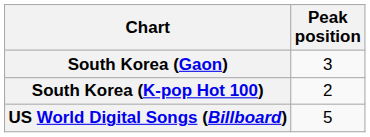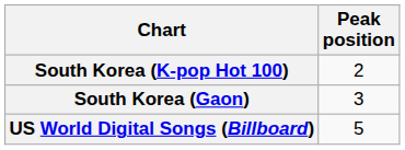rows swapped: South Korea (Gaon) <-> South Korea (K-pop Hot 100)
